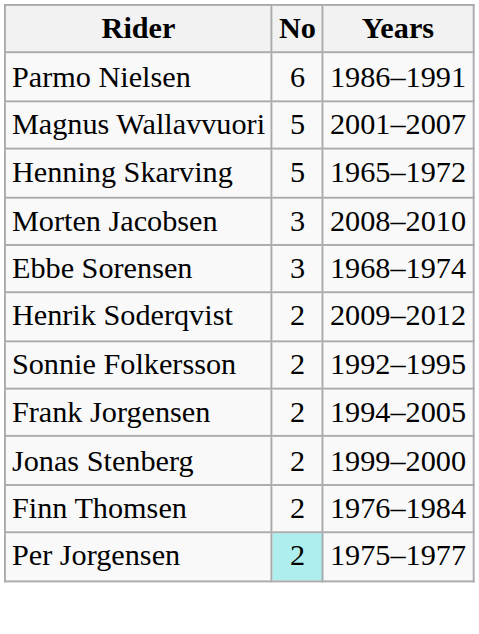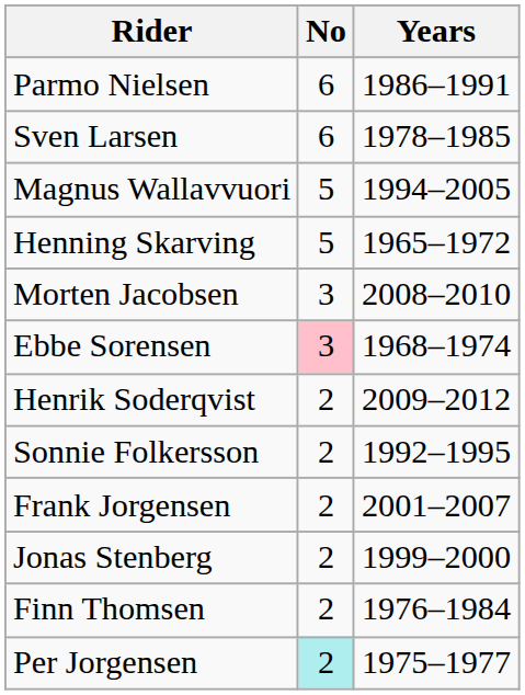+ row: Sven Larsen | 6 | 1978–1985
Magnus Wallavvuori | Years: 2001–2007 -> 1994–2005
Ebbe Sorensen | No: no background -> pink background
Frank Jorgensen | Years: 1994–2005 -> 2001–2007
